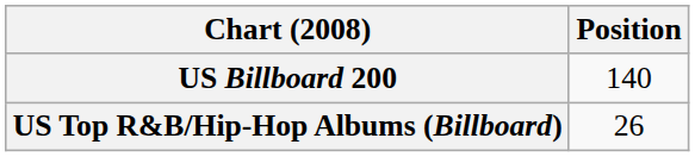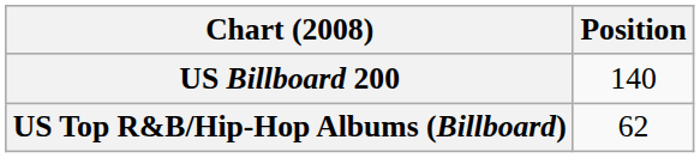US Top R&B/Hip-Hop Albums (Billboard) | Position: 26 -> 62
